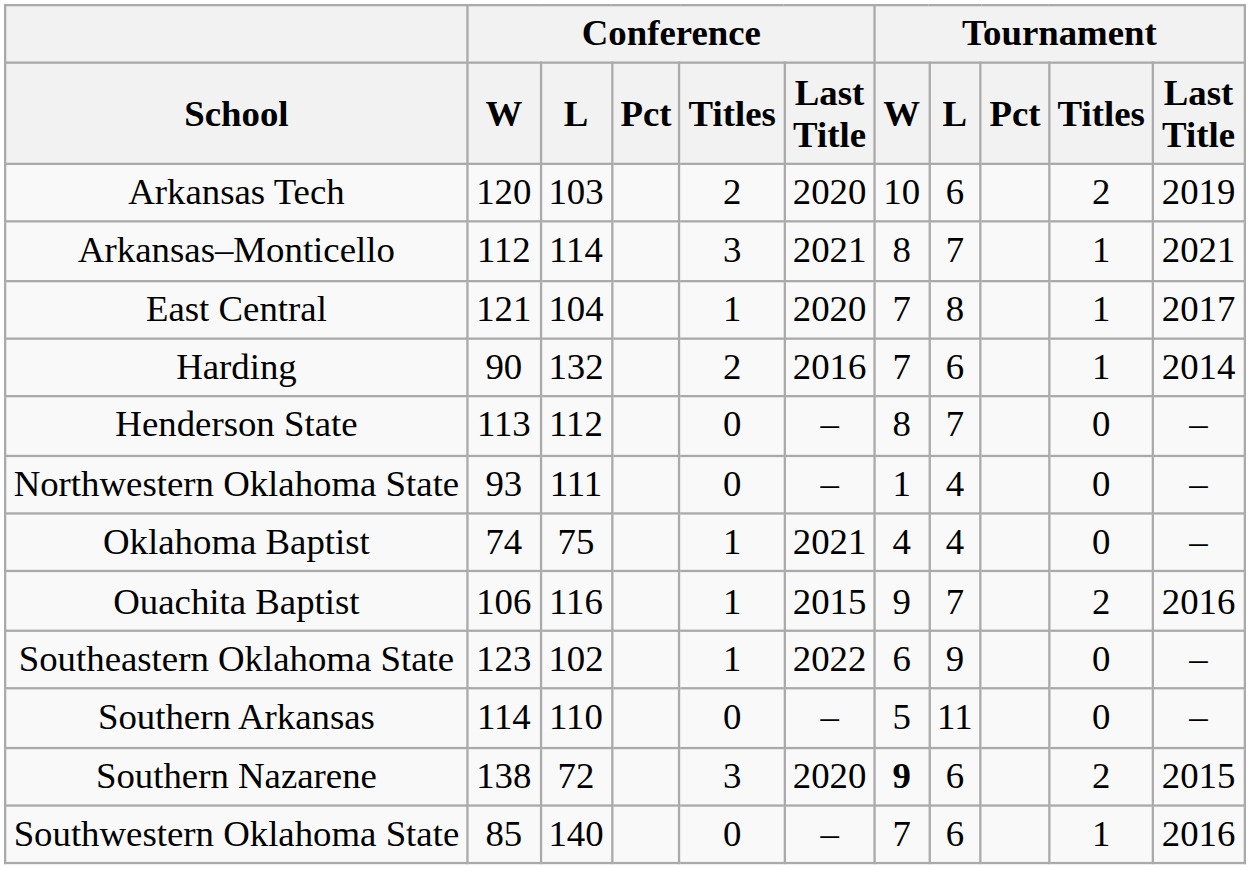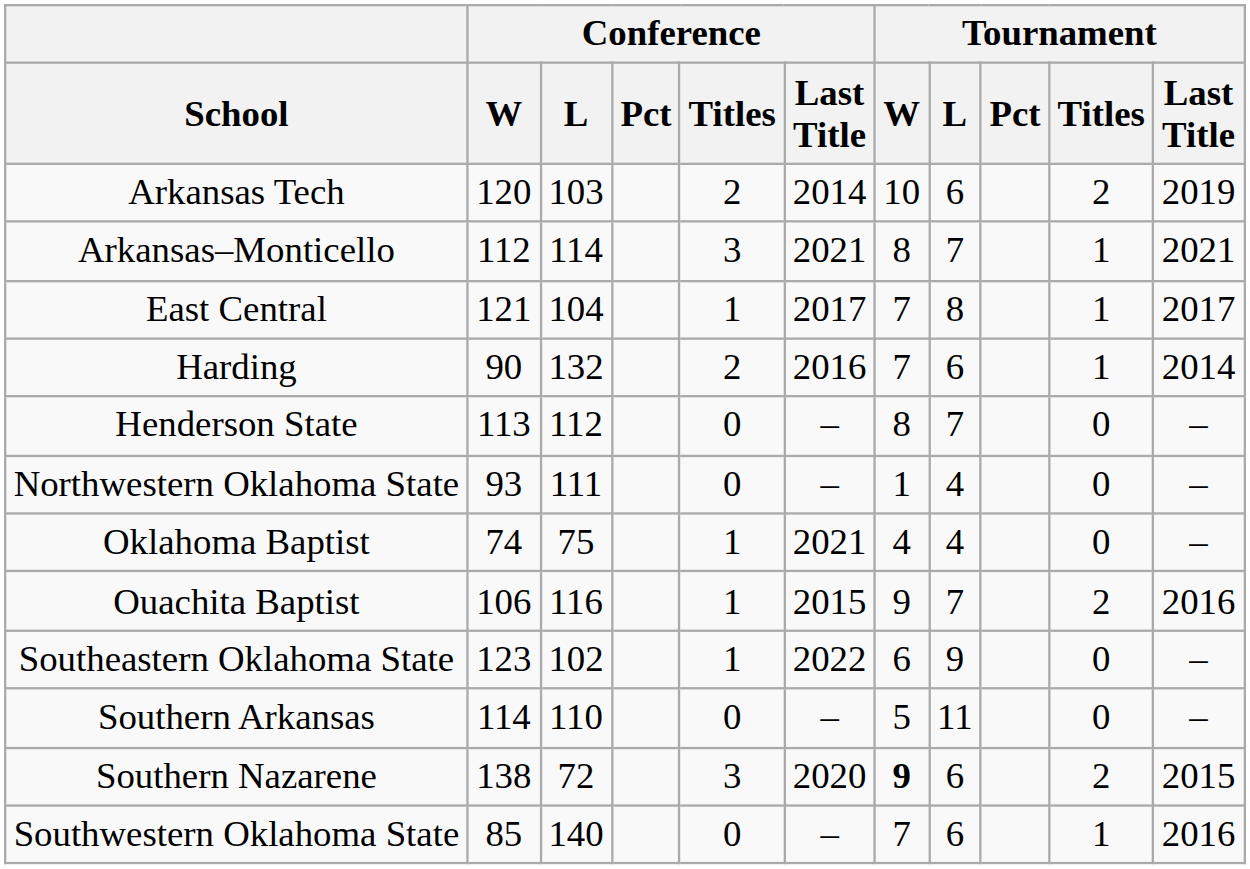Arkansas Tech | Conference / Last Title: 2020 -> 2014
East Central | Conference / Last Title: 2020 -> 2017
